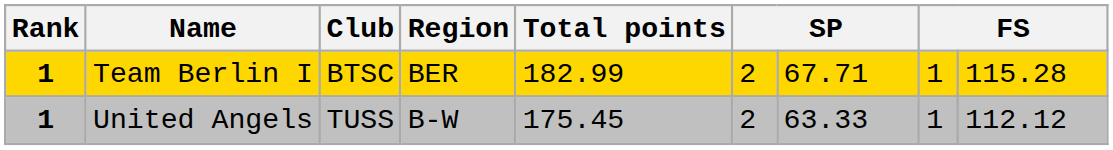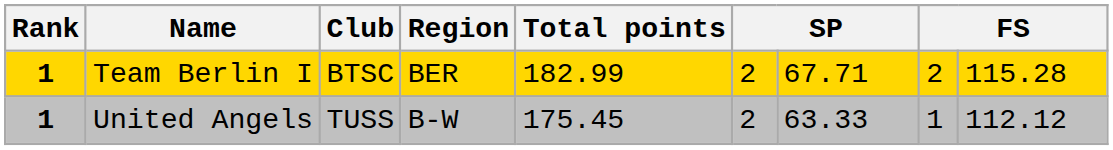Team Berlin I | column 8: 1 -> 2
